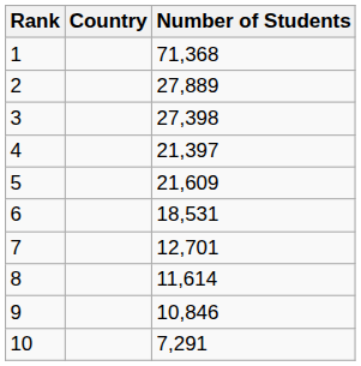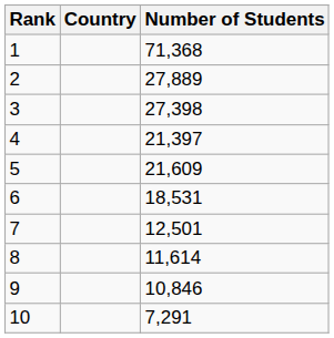7 | Number of Students: 12,701 -> 12,501
